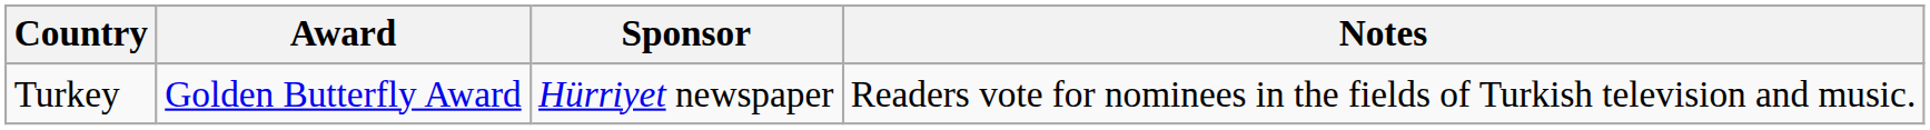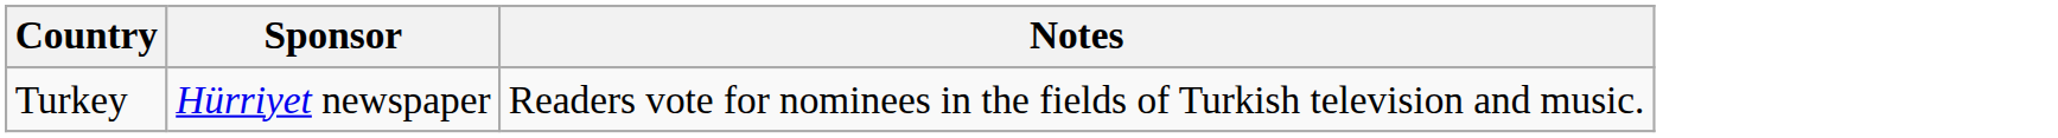- column: Award | Golden Butterfly Award
